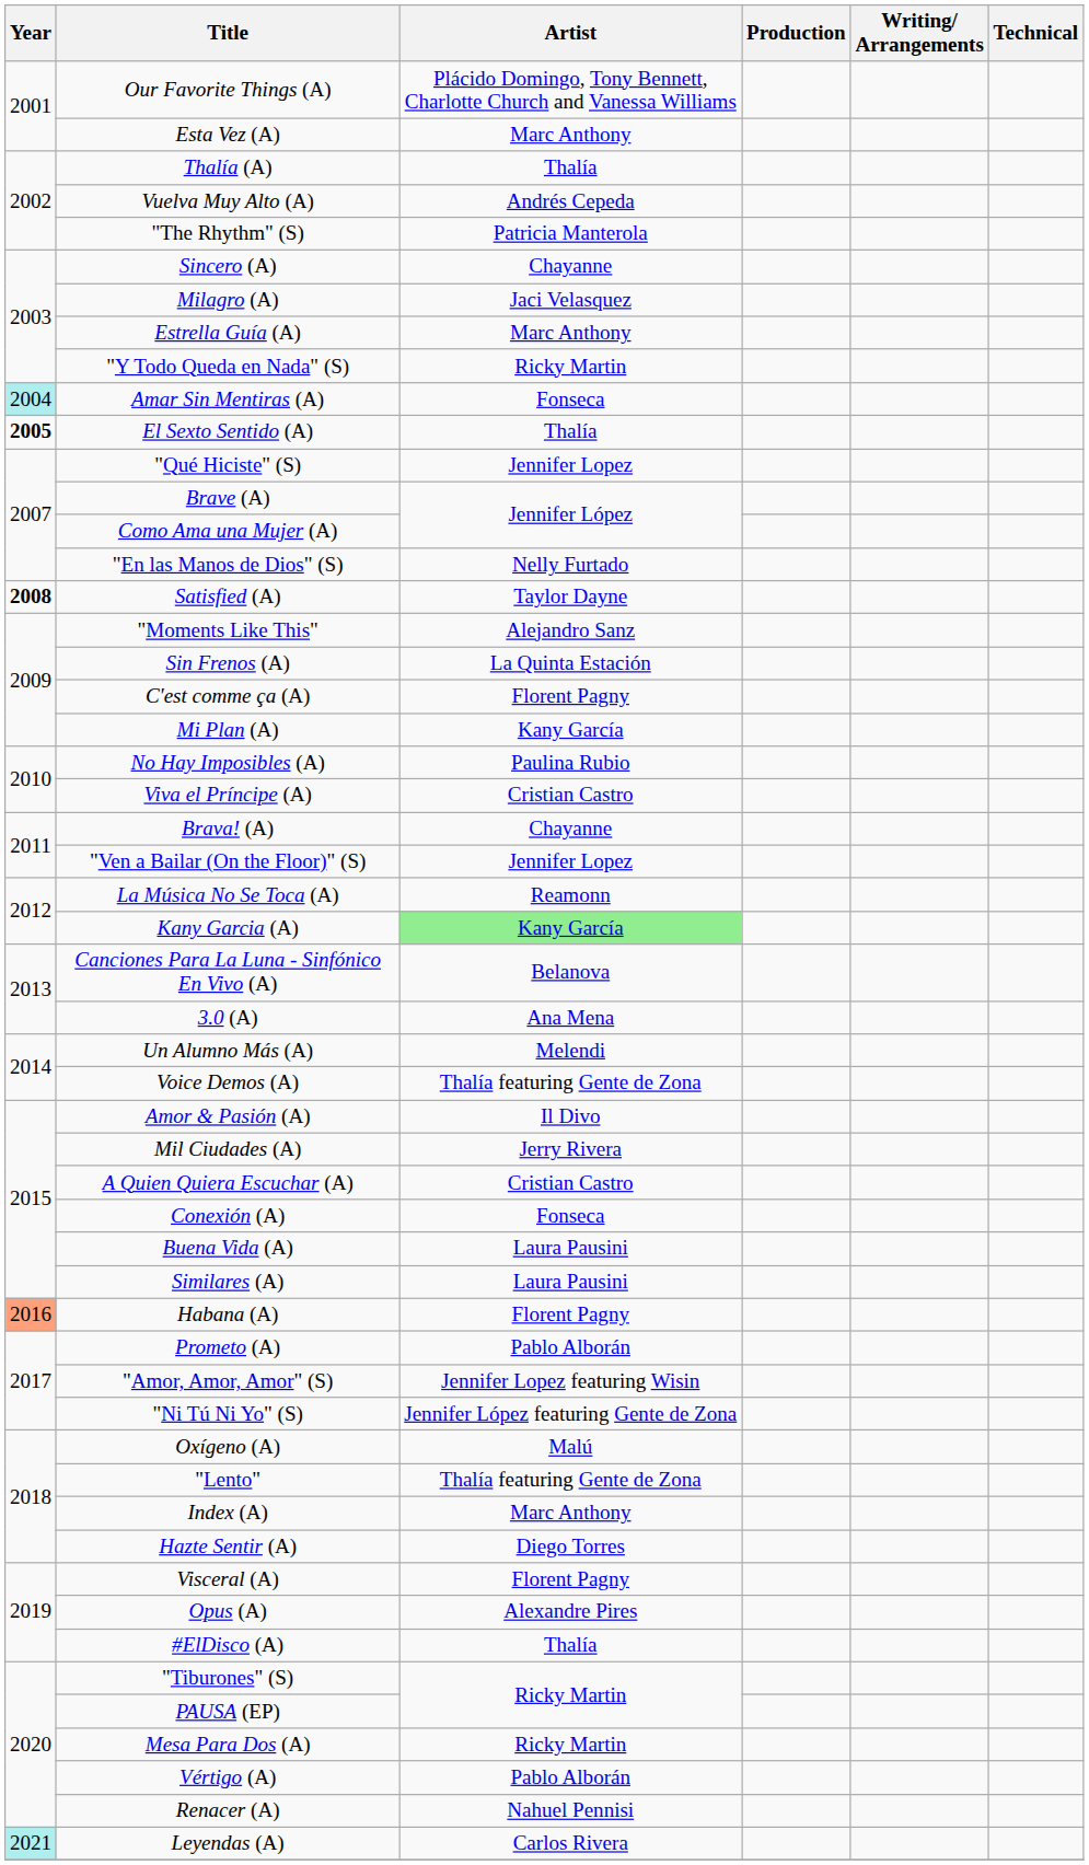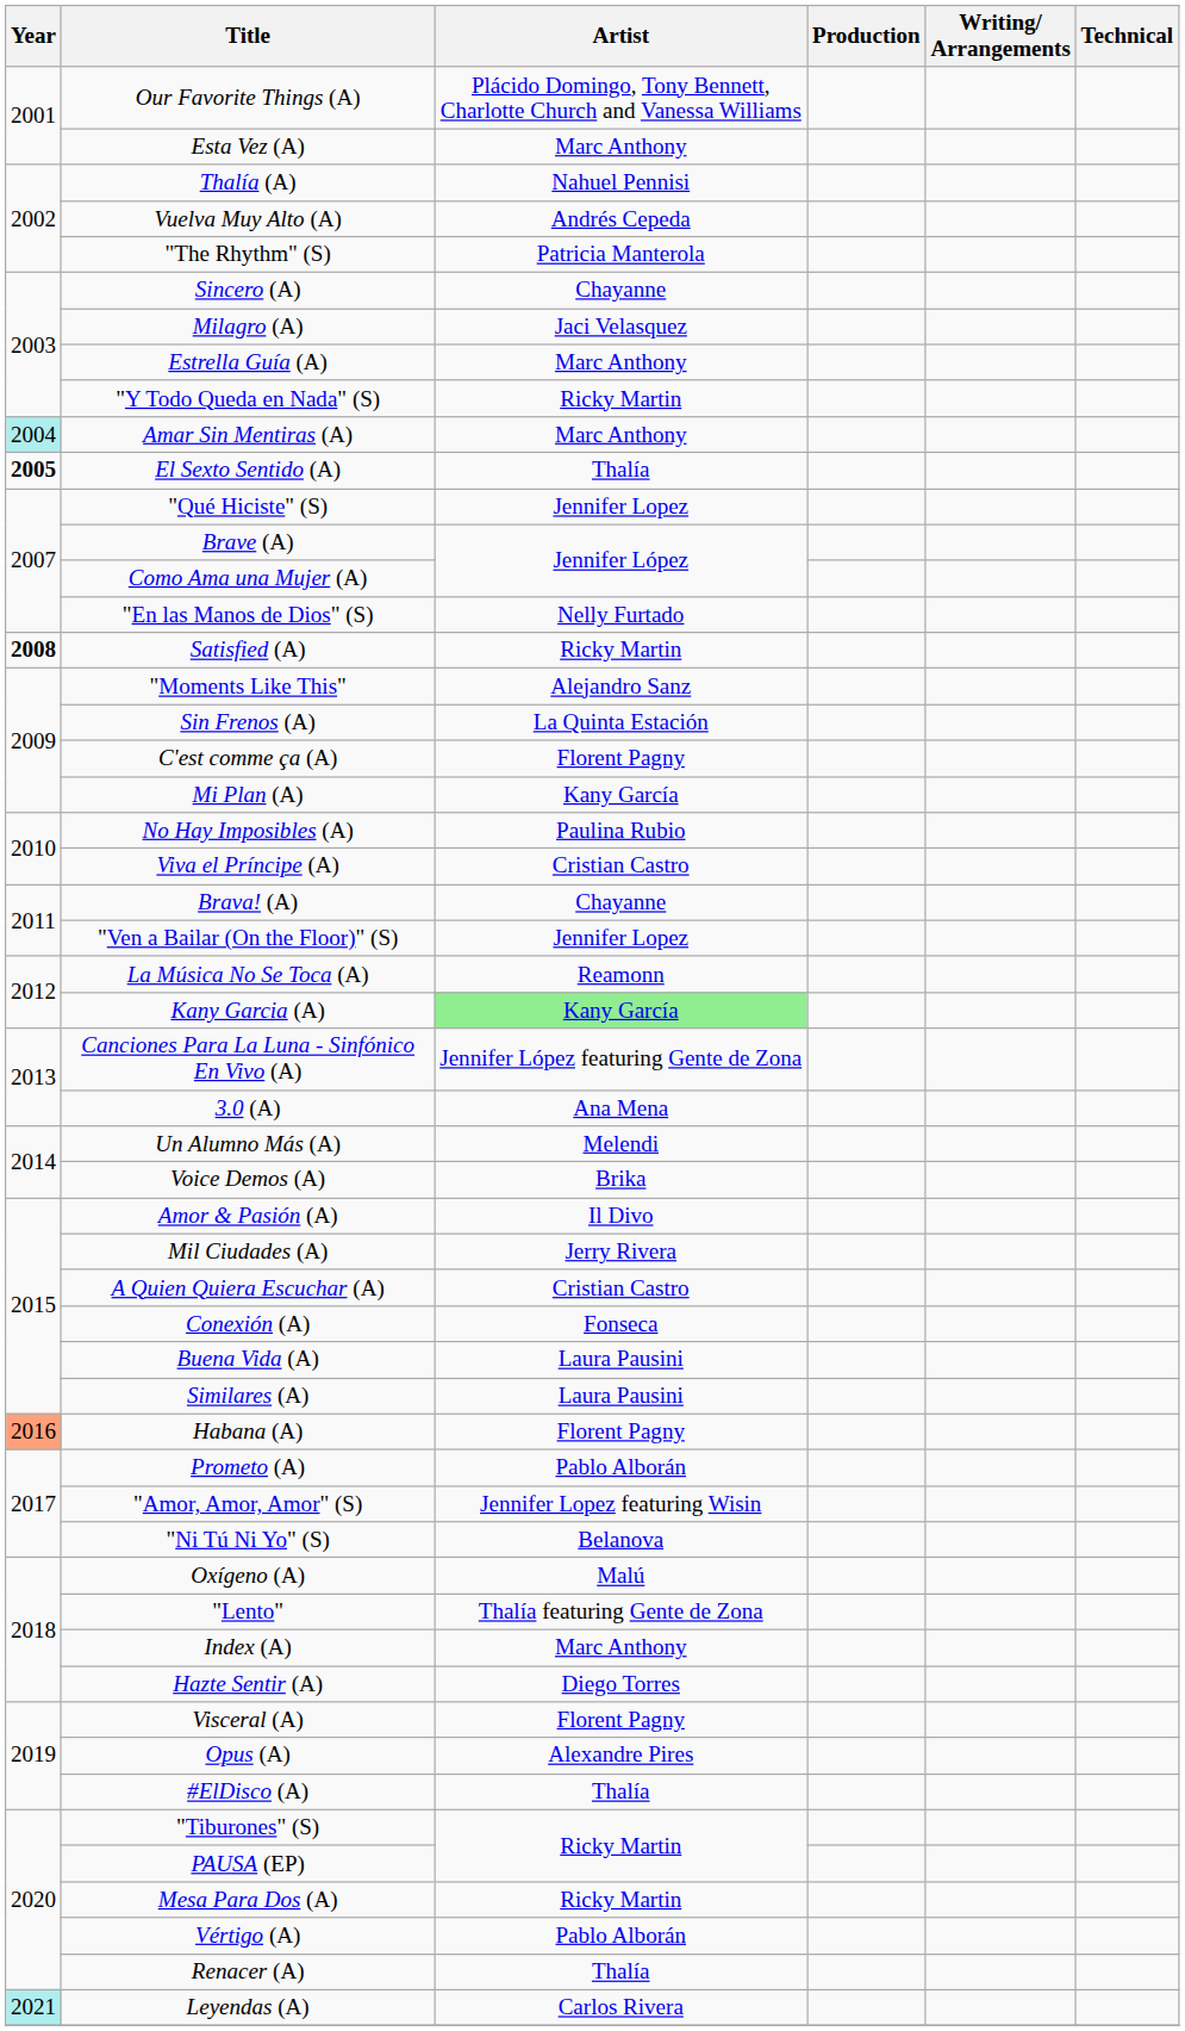Thalía (A) | Artist: Thalía -> Nahuel Pennisi
Amar Sin Mentiras (A) | Artist: Fonseca -> Marc Anthony
Satisfied (A) | Artist: Taylor Dayne -> Ricky Martin
Canciones Para La Luna - Sinfónico En Vivo (A) | Artist: Belanova -> Jennifer López featuring Gente de Zona
Voice Demos (A) | Artist: Thalía featuring Gente de Zona -> Brika
"Ni Tú Ni Yo" (S) | Artist: Jennifer López featuring Gente de Zona -> Belanova
Renacer (A) | Artist: Nahuel Pennisi -> Thalía
